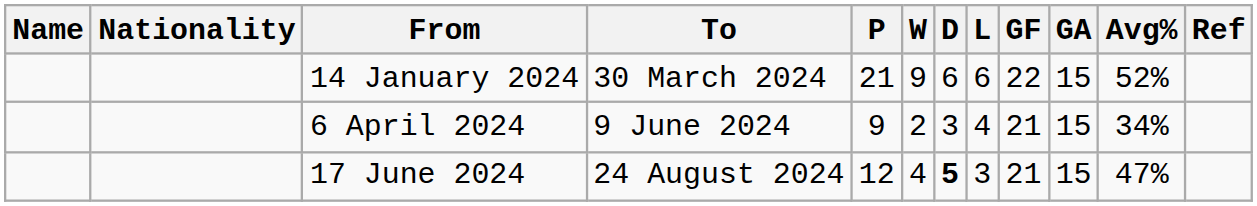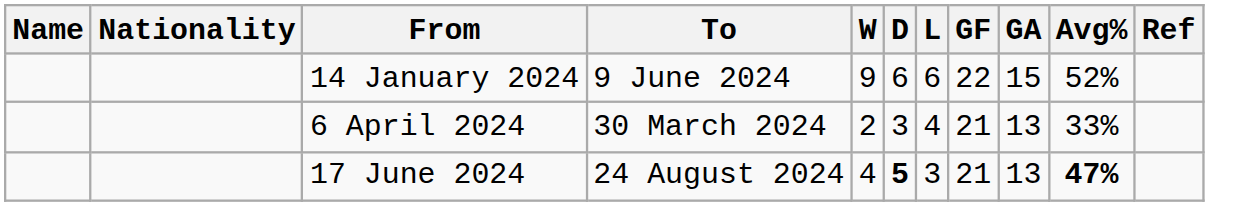- column: P | 21 | 9 | 12
14 January 2024 | To: 30 March 2024 -> 9 June 2024
6 April 2024 | To: 9 June 2024 -> 30 March 2024
6 April 2024 | GA: 15 -> 13
6 April 2024 | Avg%: 34% -> 33%
17 June 2024 | GA: 15 -> 13
17 June 2024 | Avg%: normal -> bold
